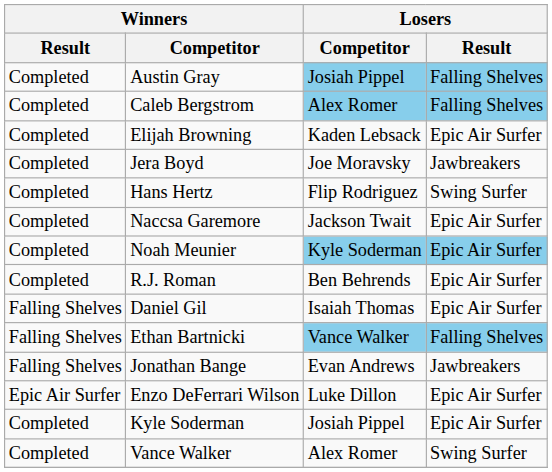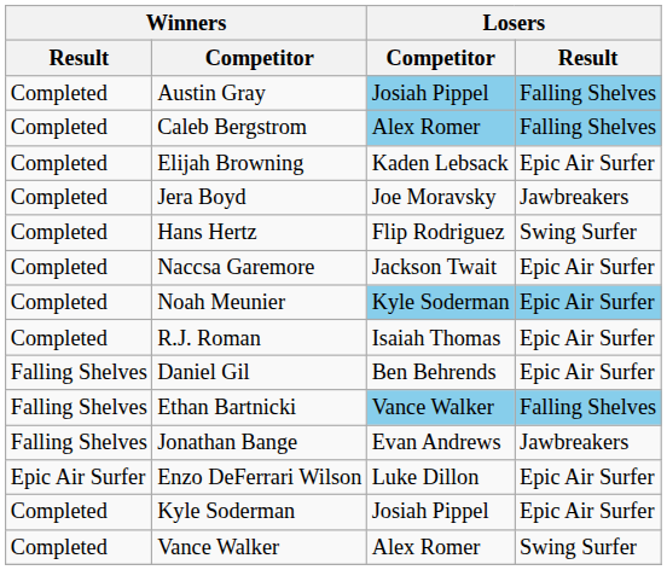R.J. Roman | Losers / Competitor: Ben Behrends -> Isaiah Thomas
Daniel Gil | Losers / Competitor: Isaiah Thomas -> Ben Behrends
